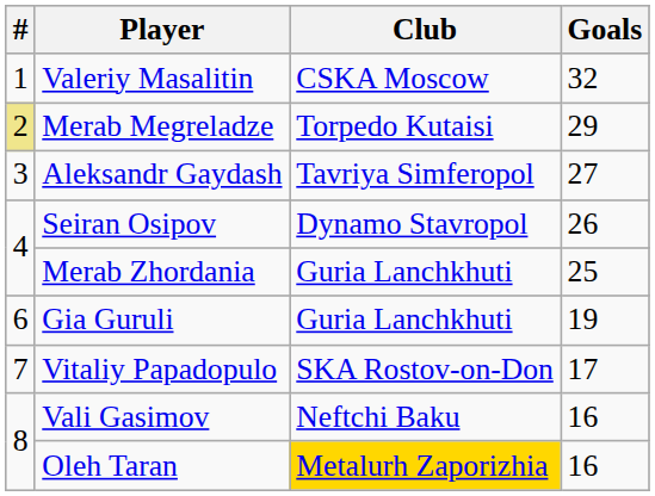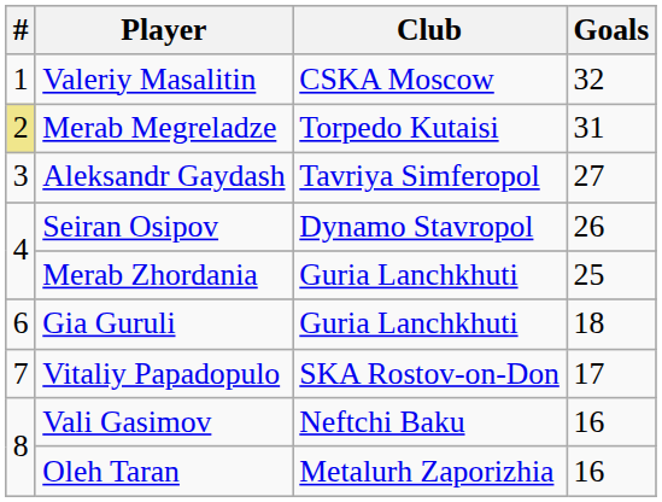Merab Megreladze | Goals: 29 -> 31
Gia Guruli | Goals: 19 -> 18
Oleh Taran | Club: gold background -> no background
